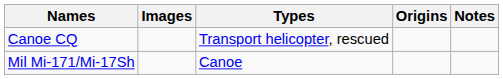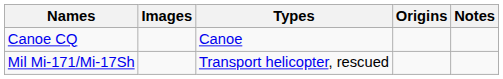Canoe CQ | Types: Transport helicopter, rescued -> Canoe
Mil Mi-171/Mi-17Sh | Types: Canoe -> Transport helicopter, rescued
